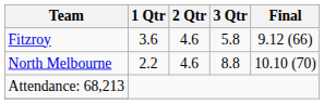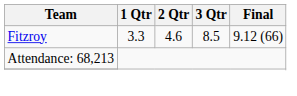Fitzroy | 1 Qtr: 3.6 -> 3.3
Fitzroy | 3 Qtr: 5.8 -> 8.5
- row: North Melbourne | 2.2 | 4.6 | 8.8 | 10.10 (70)
